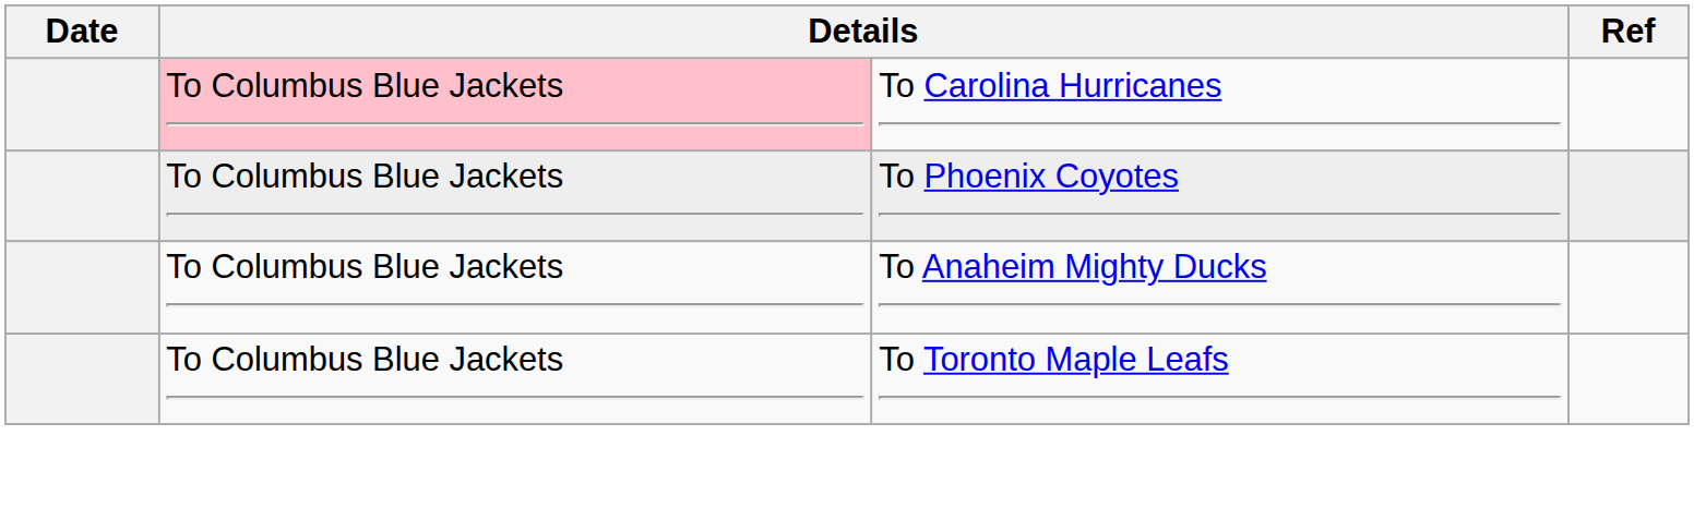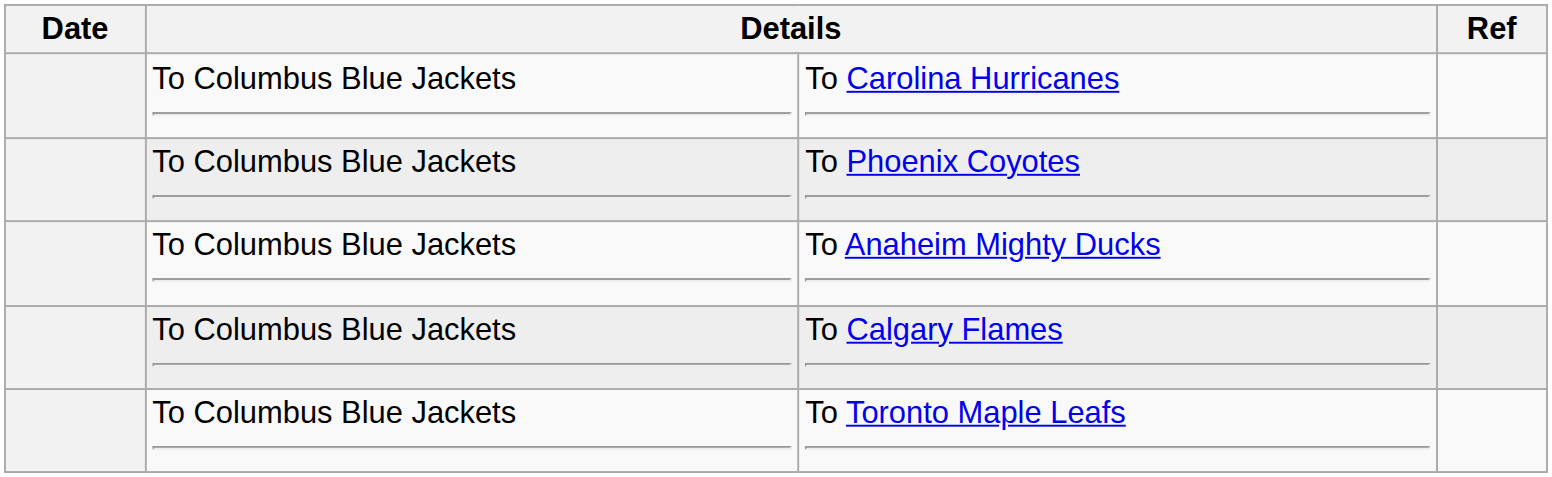To Carolina Hurricanes | column 2: pink background -> no background
+ row: To Columbus Blue Jackets | To Calgary Flames
